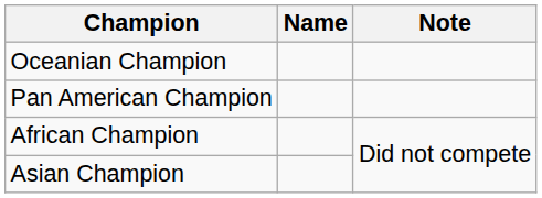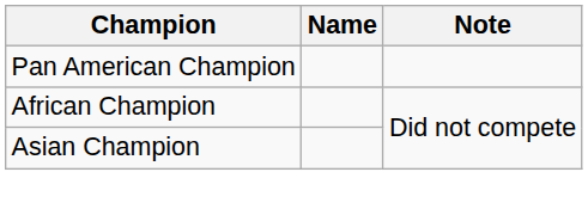- row: Oceanian Champion
